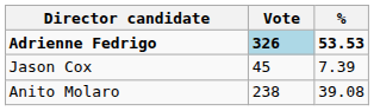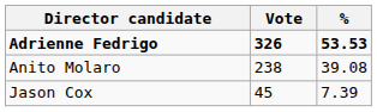Adrienne Fedrigo | Vote: lightblue background -> no background
rows swapped: Anito Molaro <-> Jason Cox
